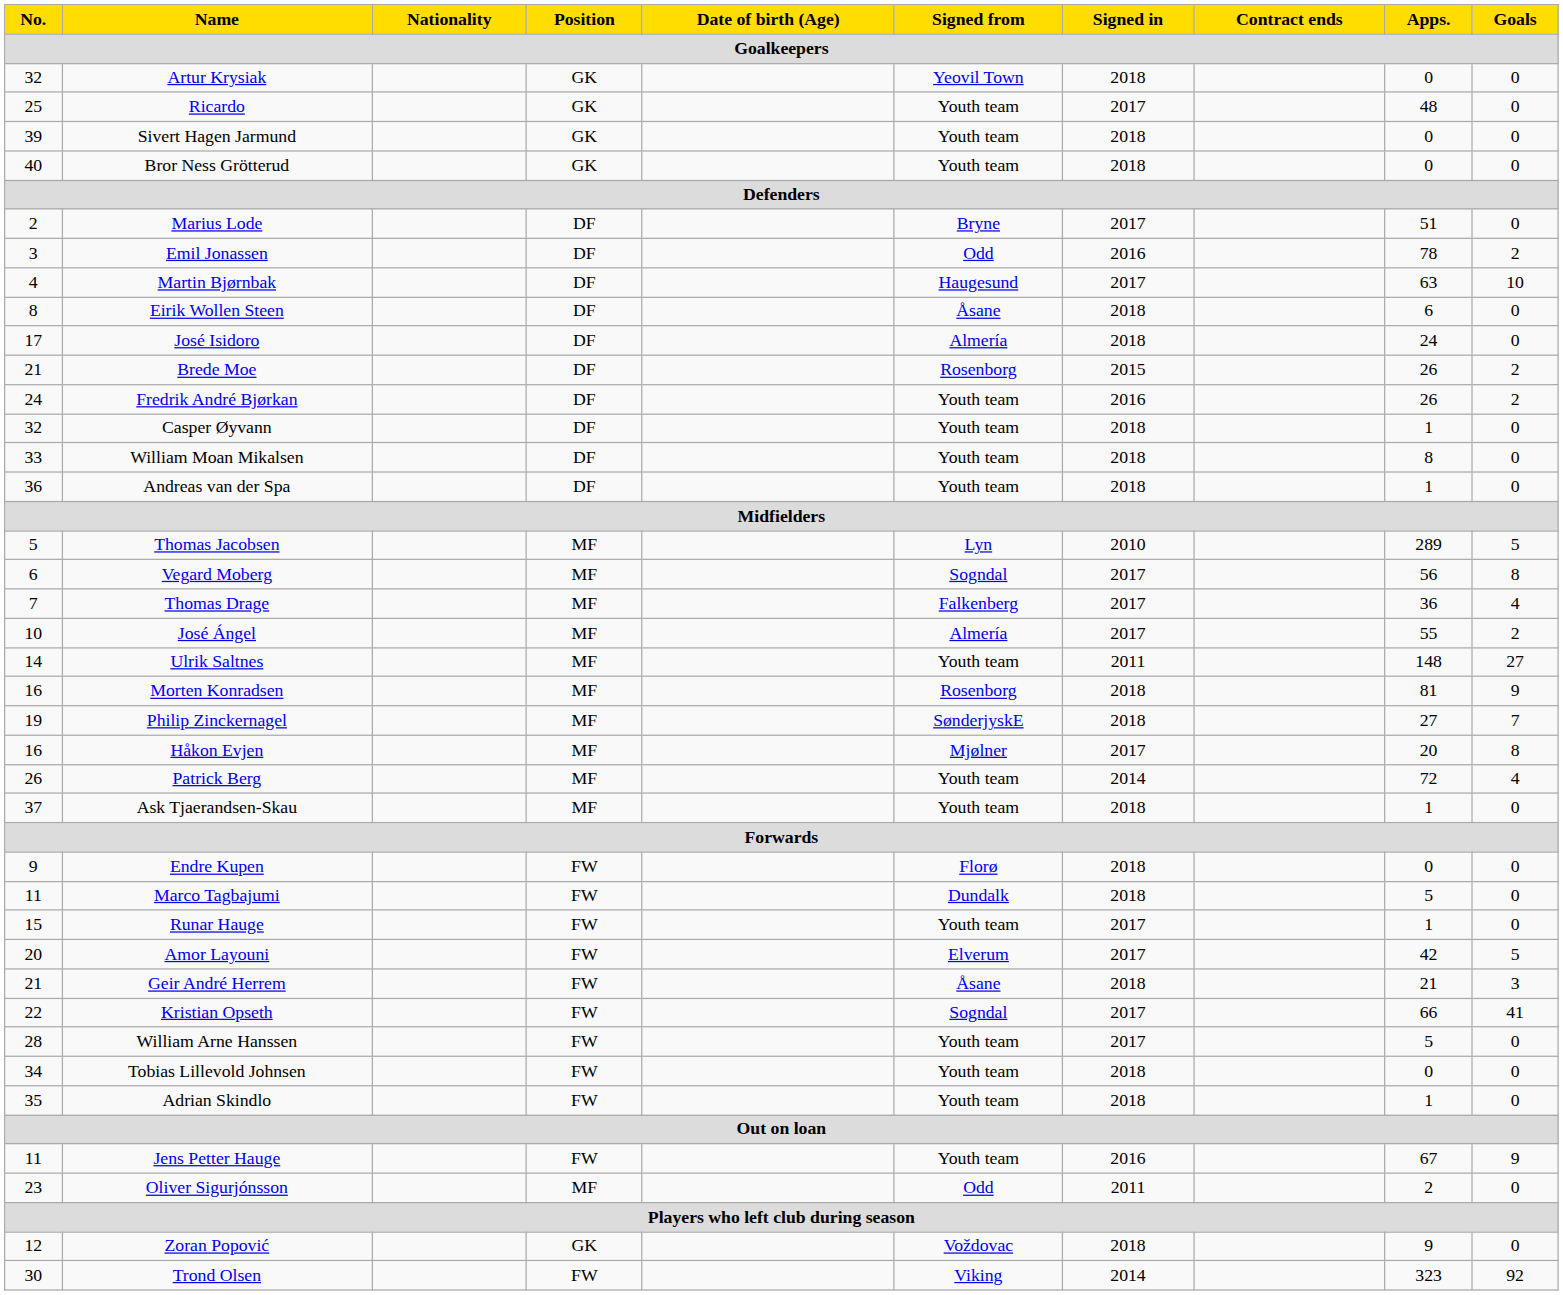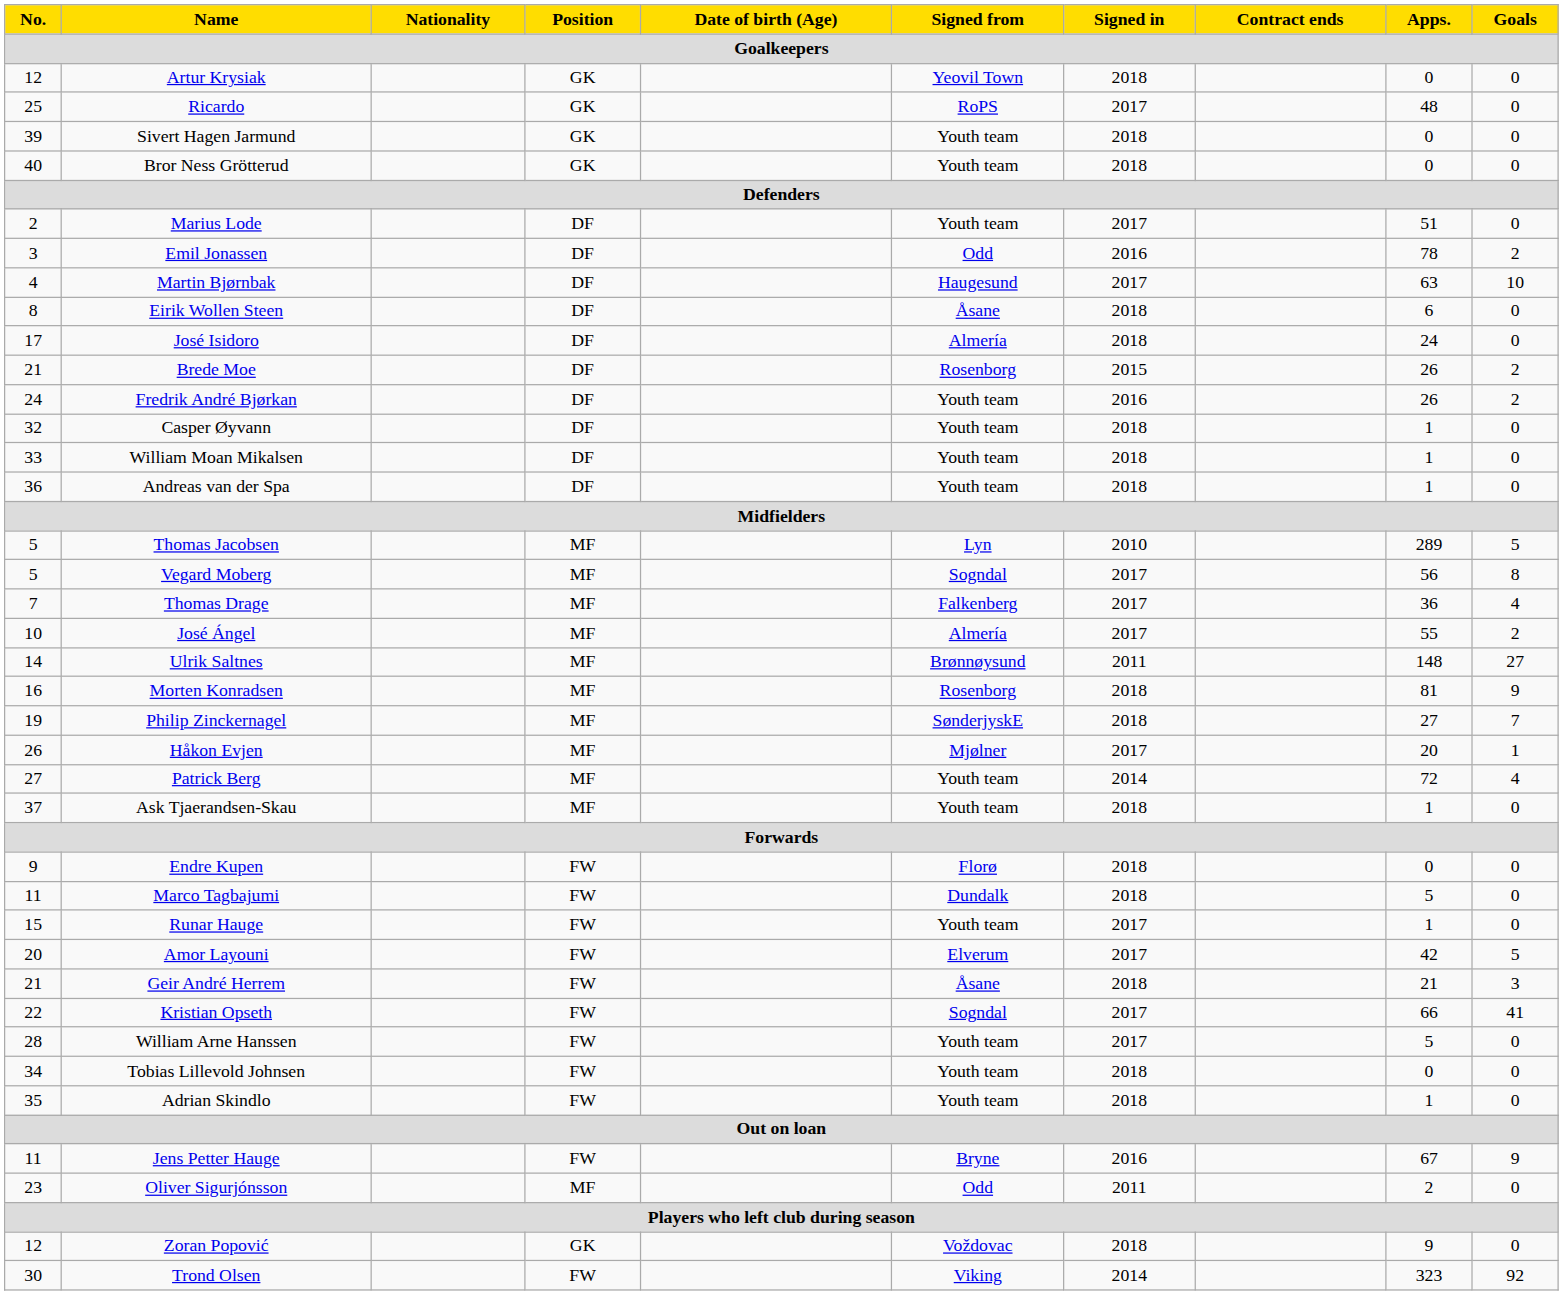Artur Krysiak | No.: 32 -> 12
Ricardo | Signed from: Youth team -> RoPS
Marius Lode | Signed from: Bryne -> Youth team
William Moan Mikalsen | Apps.: 8 -> 1
Vegard Moberg | No.: 6 -> 5
Ulrik Saltnes | Signed from: Youth team -> Brønnøysund
Håkon Evjen | No.: 16 -> 26
Håkon Evjen | Goals: 8 -> 1
Patrick Berg | No.: 26 -> 27
Jens Petter Hauge | Signed from: Youth team -> Bryne
